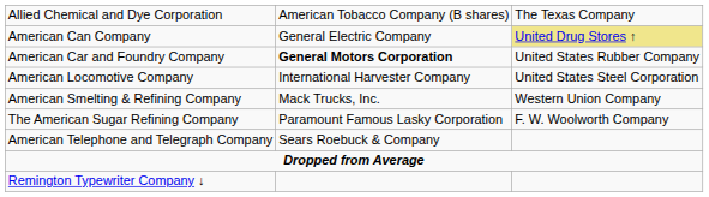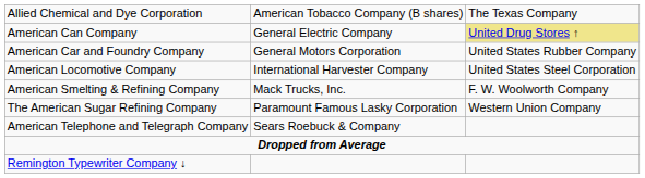American Car and Foundry Company | column 2: bold -> normal
American Smelting & Refining Company | column 3: Western Union Company -> F. W. Woolworth Company
The American Sugar Refining Company | column 3: F. W. Woolworth Company -> Western Union Company
